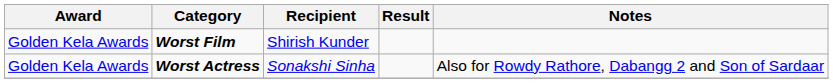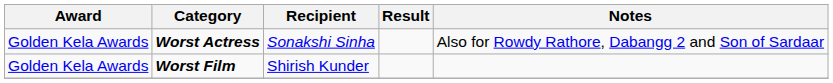rows swapped: Worst Actress <-> Worst Film
